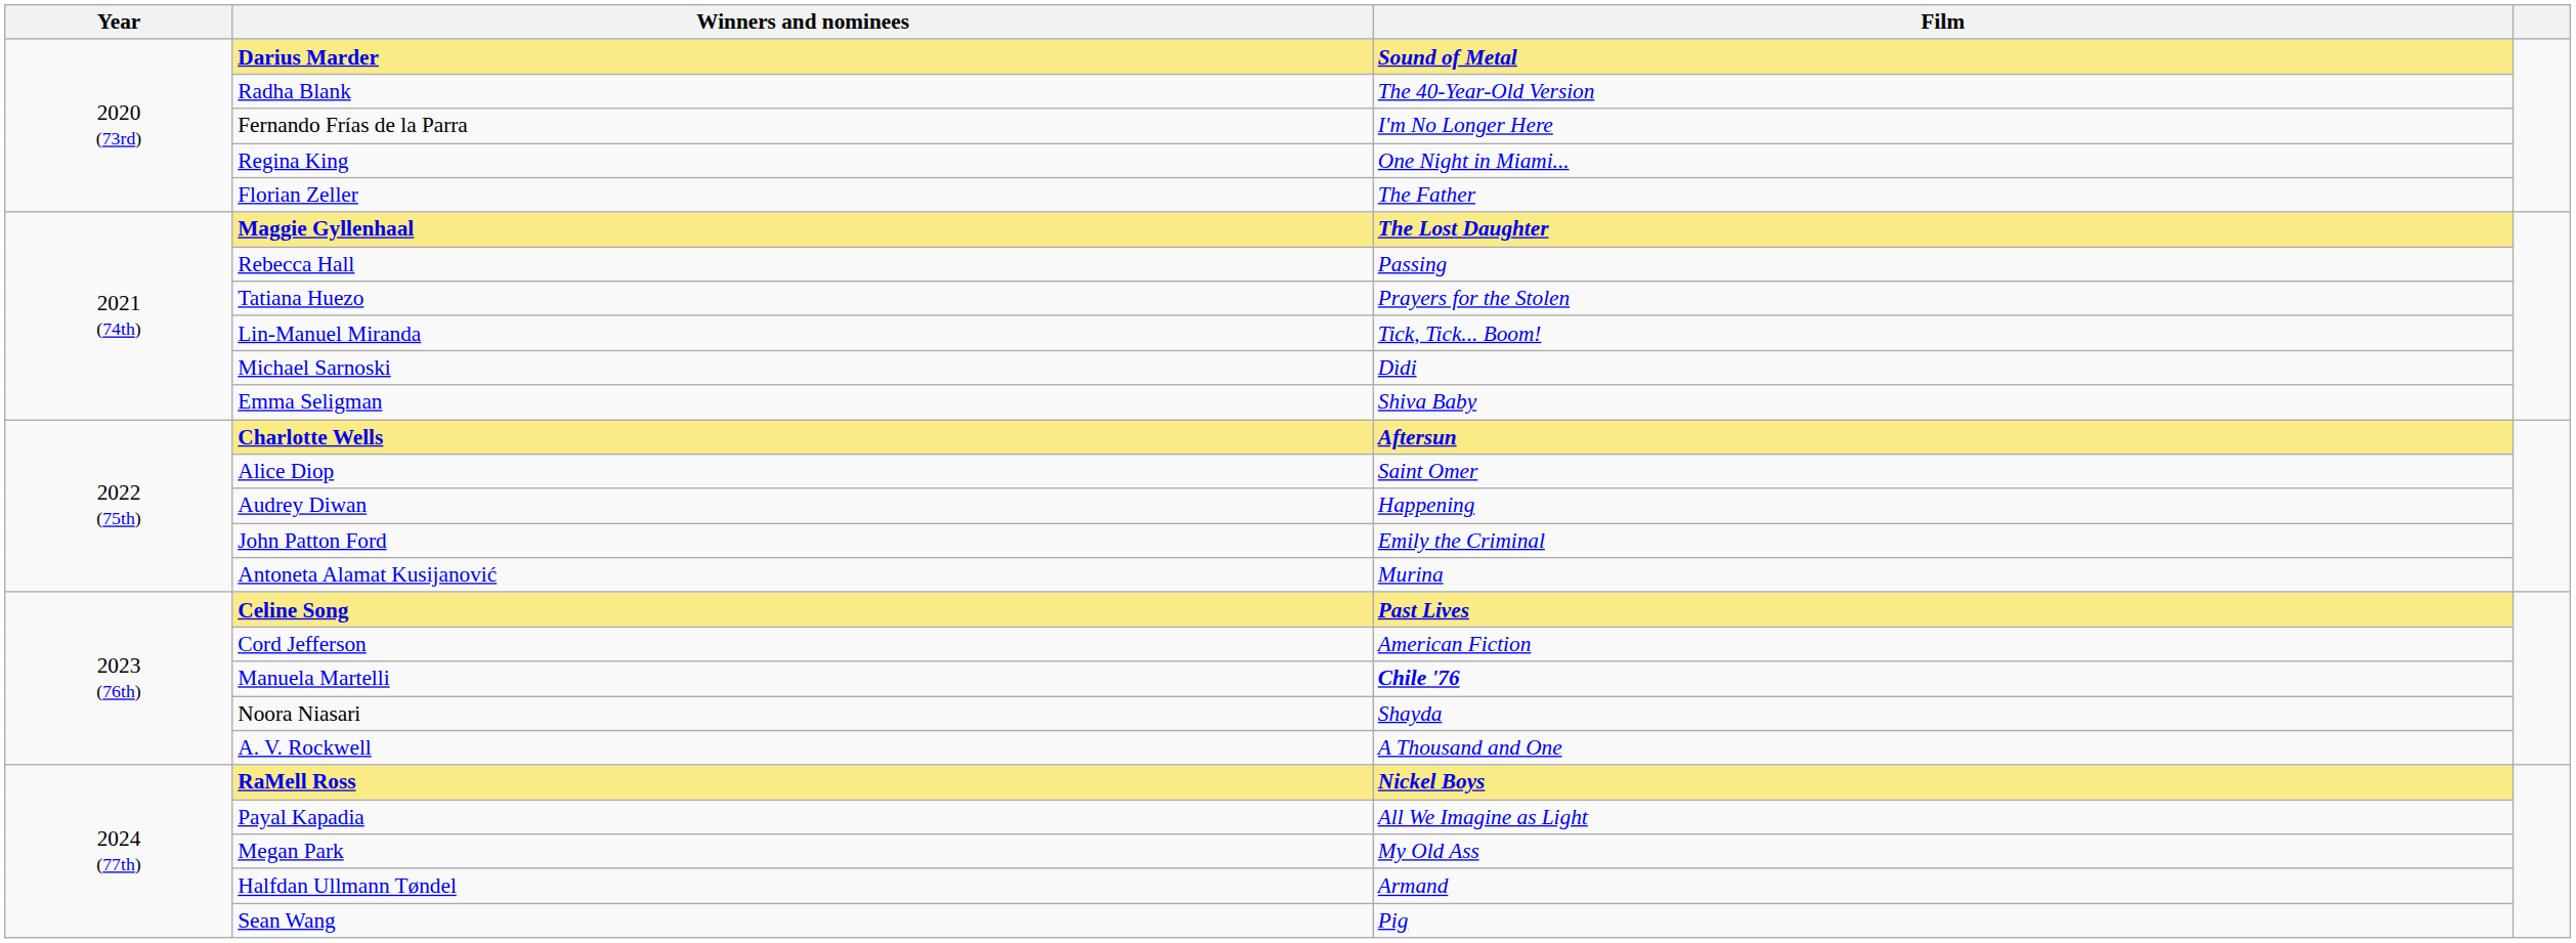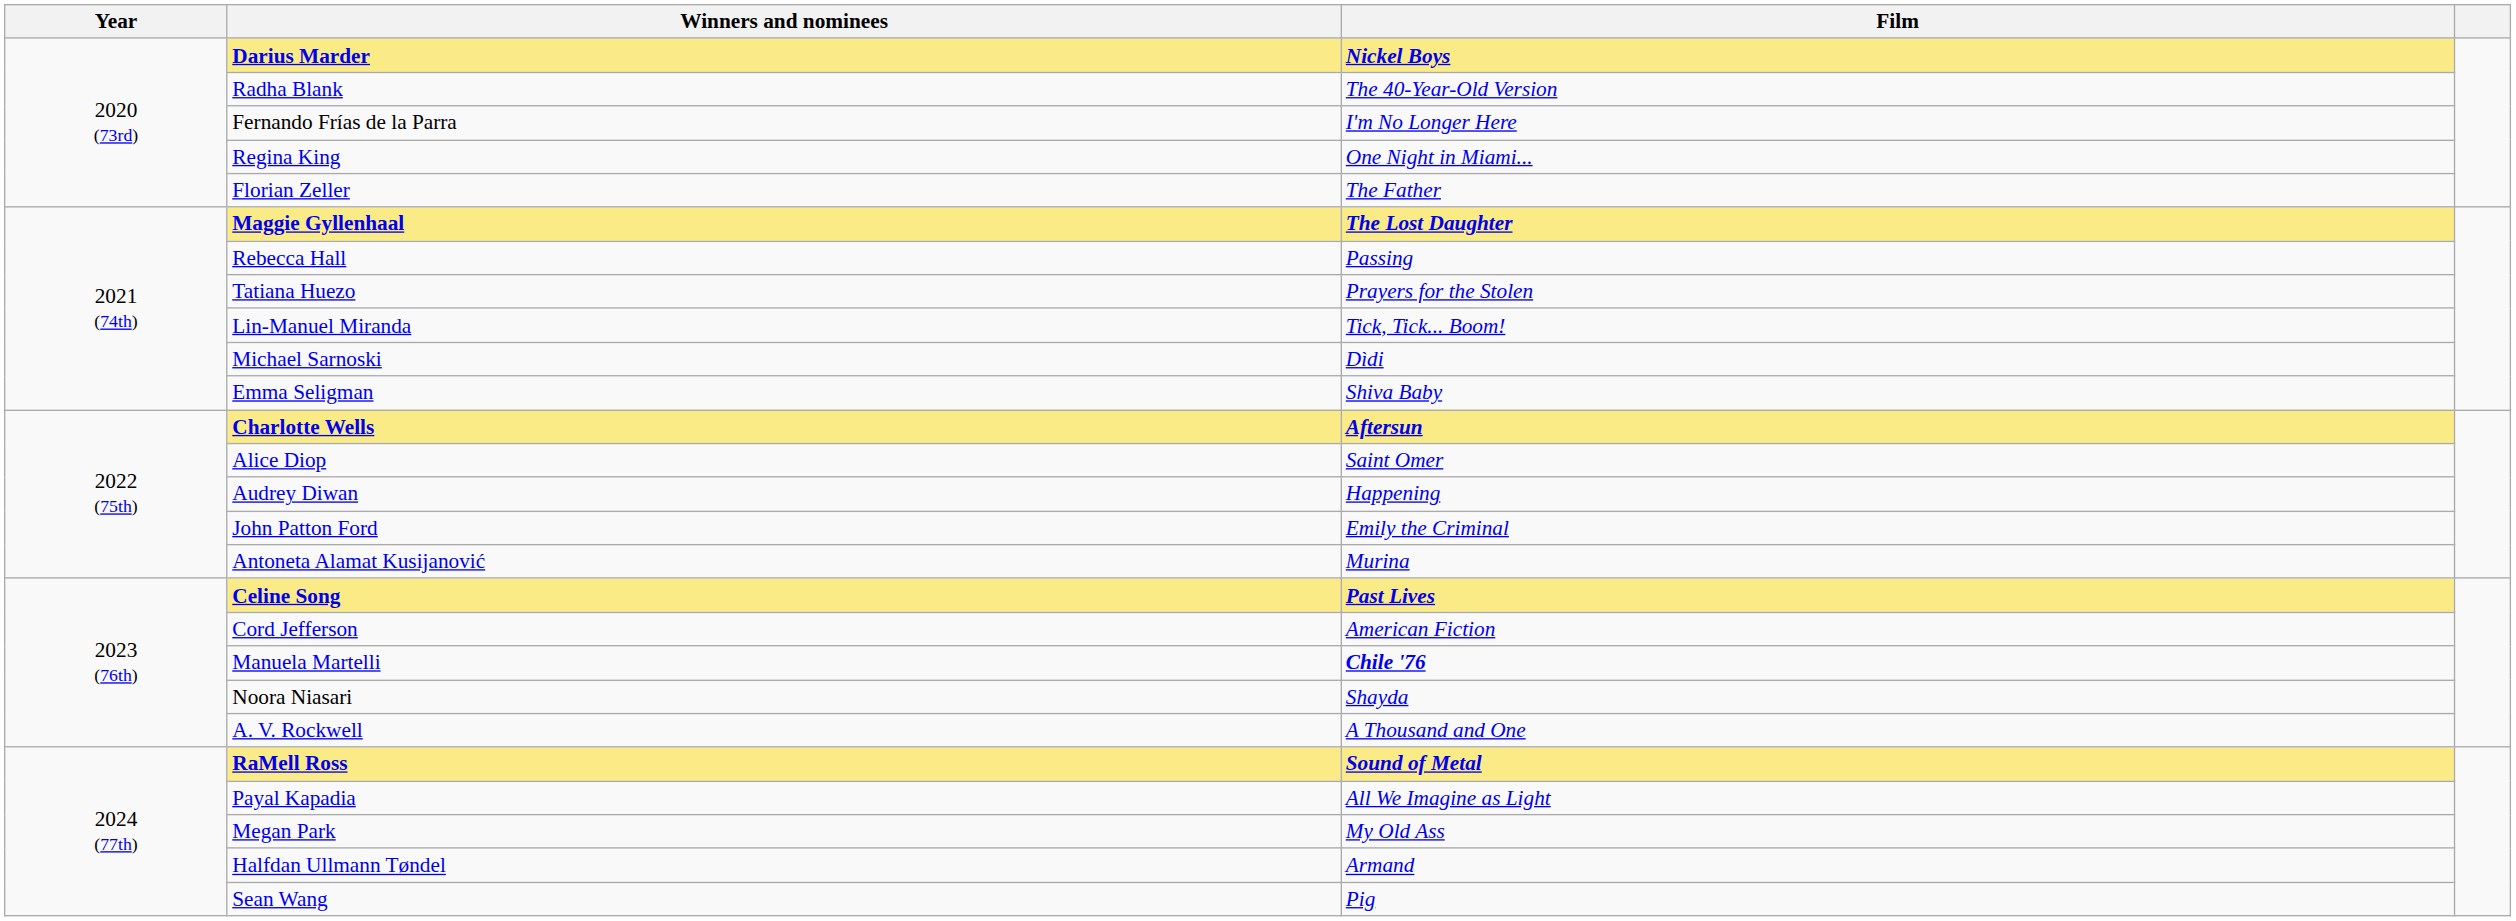Darius Marder | Film: Sound of Metal -> Nickel Boys
RaMell Ross | Film: Nickel Boys -> Sound of Metal
